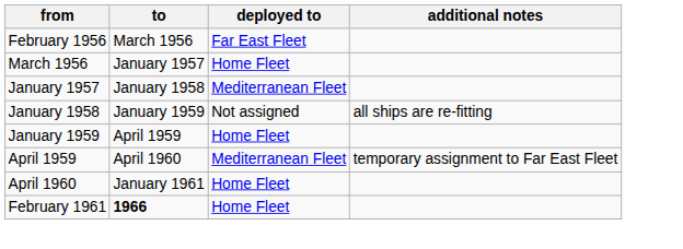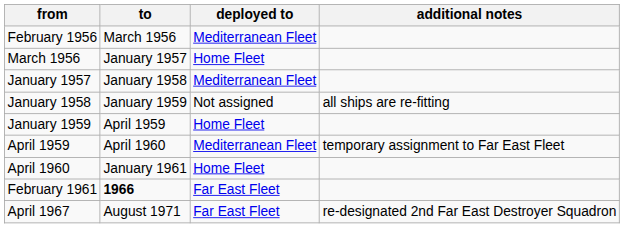February 1956 | deployed to: Far East Fleet -> Mediterranean Fleet
February 1961 | deployed to: Home Fleet -> Far East Fleet
+ row: April 1967 | August 1971 | Far East Fleet | re-designated 2nd Far East Destroyer Squadron
